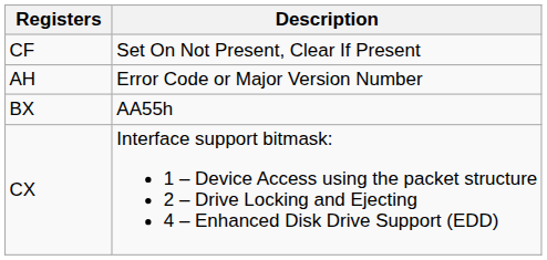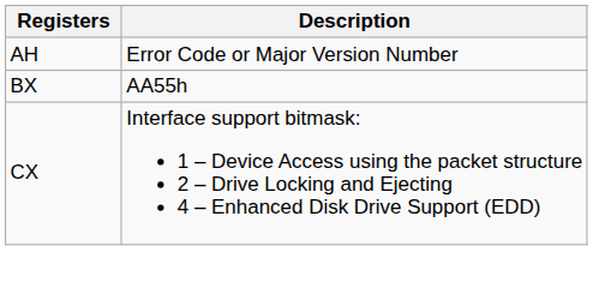- row: CF | Set On Not Present, Clear If Present
